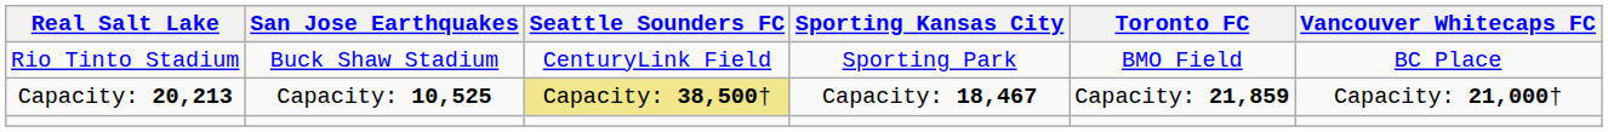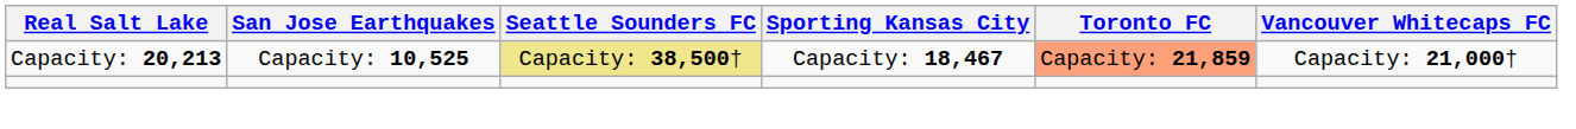- row: Rio Tinto Stadium | Buck Shaw Stadium | CenturyLink Field | Sporting Park | BMO Field | BC Place
Capacity: 20,213 | Toronto FC: no background -> lightsalmon background
